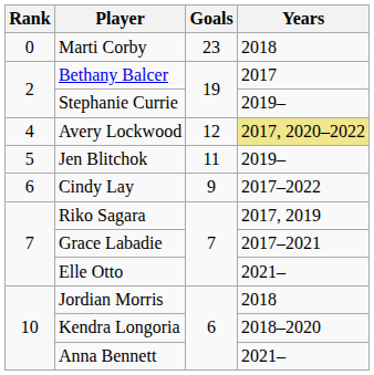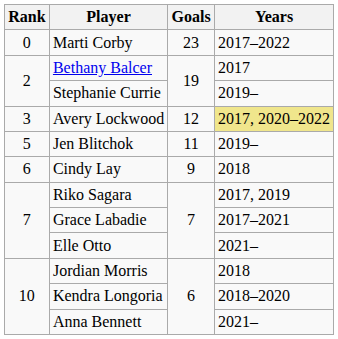Marti Corby | Years: 2018 -> 2017–2022
Avery Lockwood | Rank: 4 -> 3
Cindy Lay | Years: 2017–2022 -> 2018
